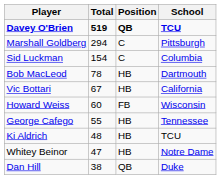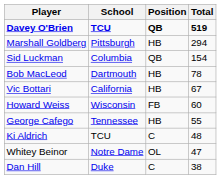columns swapped: School <-> Total
Marshall Goldberg | Position: C -> HB
Sid Luckman | Position: C -> QB
Ki Aldrich | Position: HB -> C
Whitey Beinor | Position: HB -> OL
Dan Hill | Position: QB -> C
